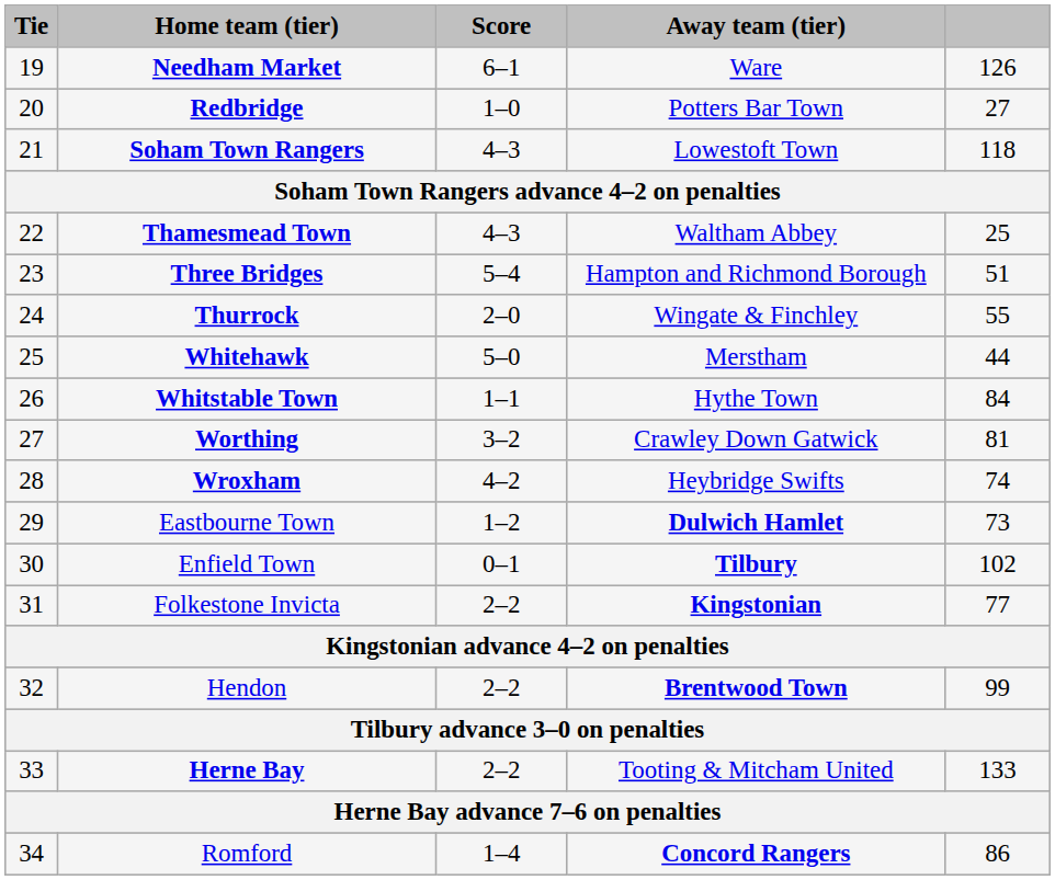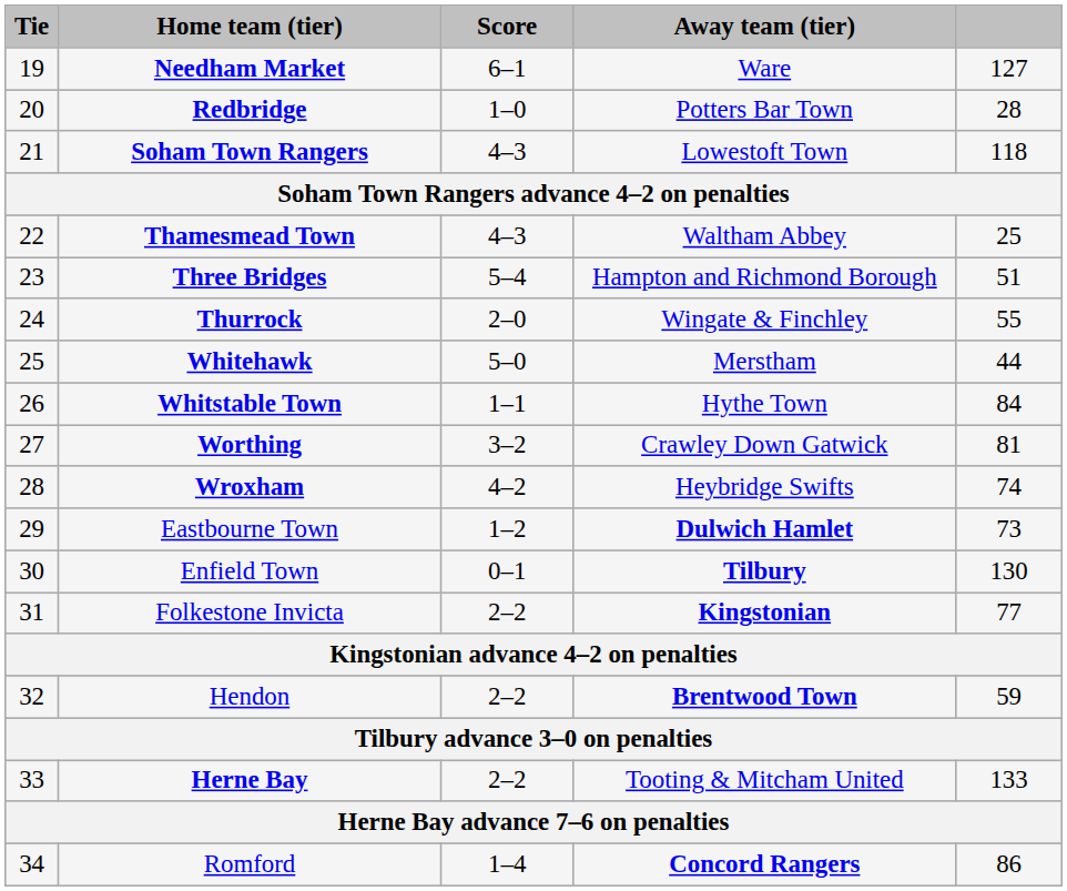Needham Market | column 5: 126 -> 127
Redbridge | column 5: 27 -> 28
Enfield Town | column 5: 102 -> 130
Hendon | column 5: 99 -> 59
